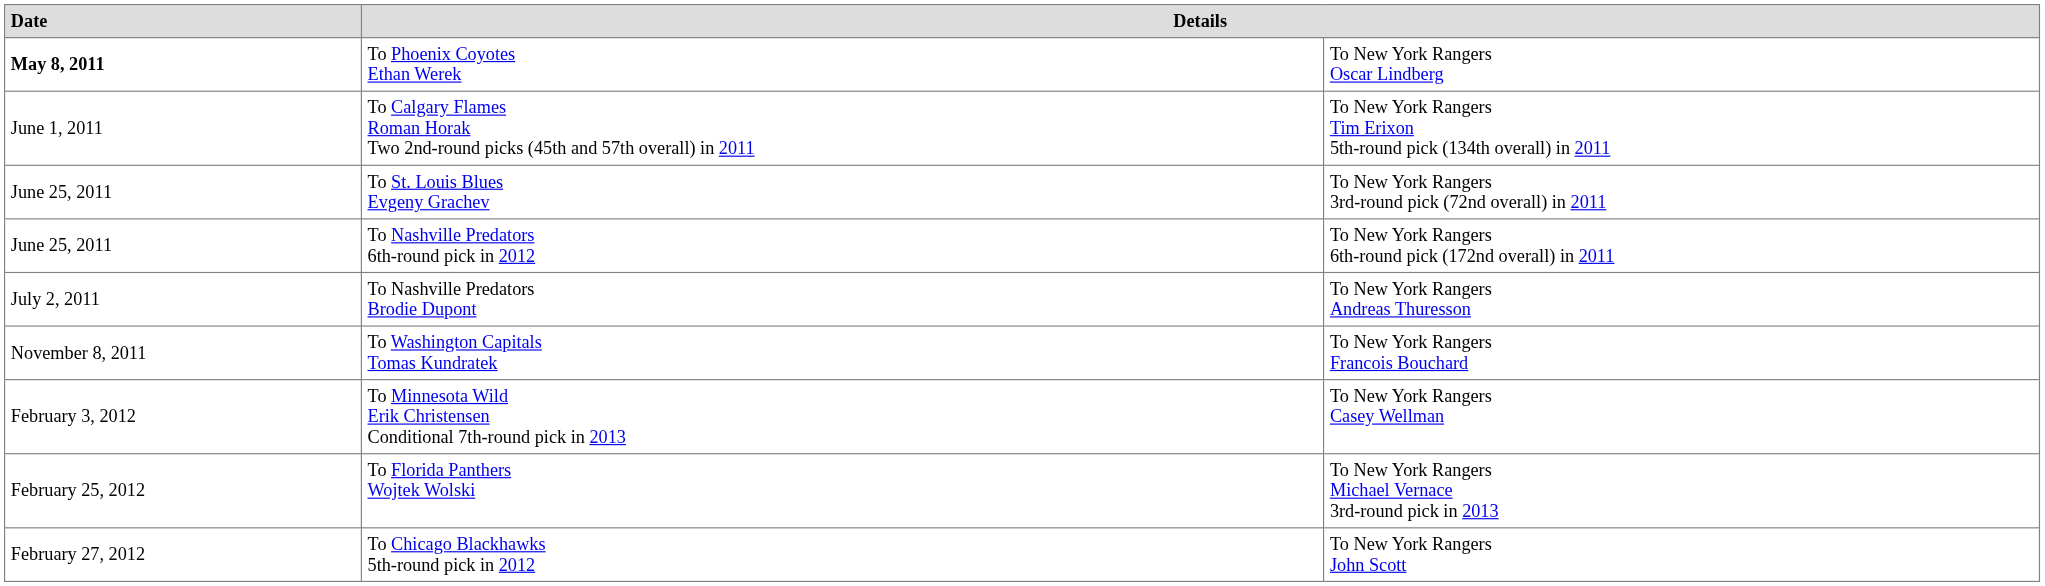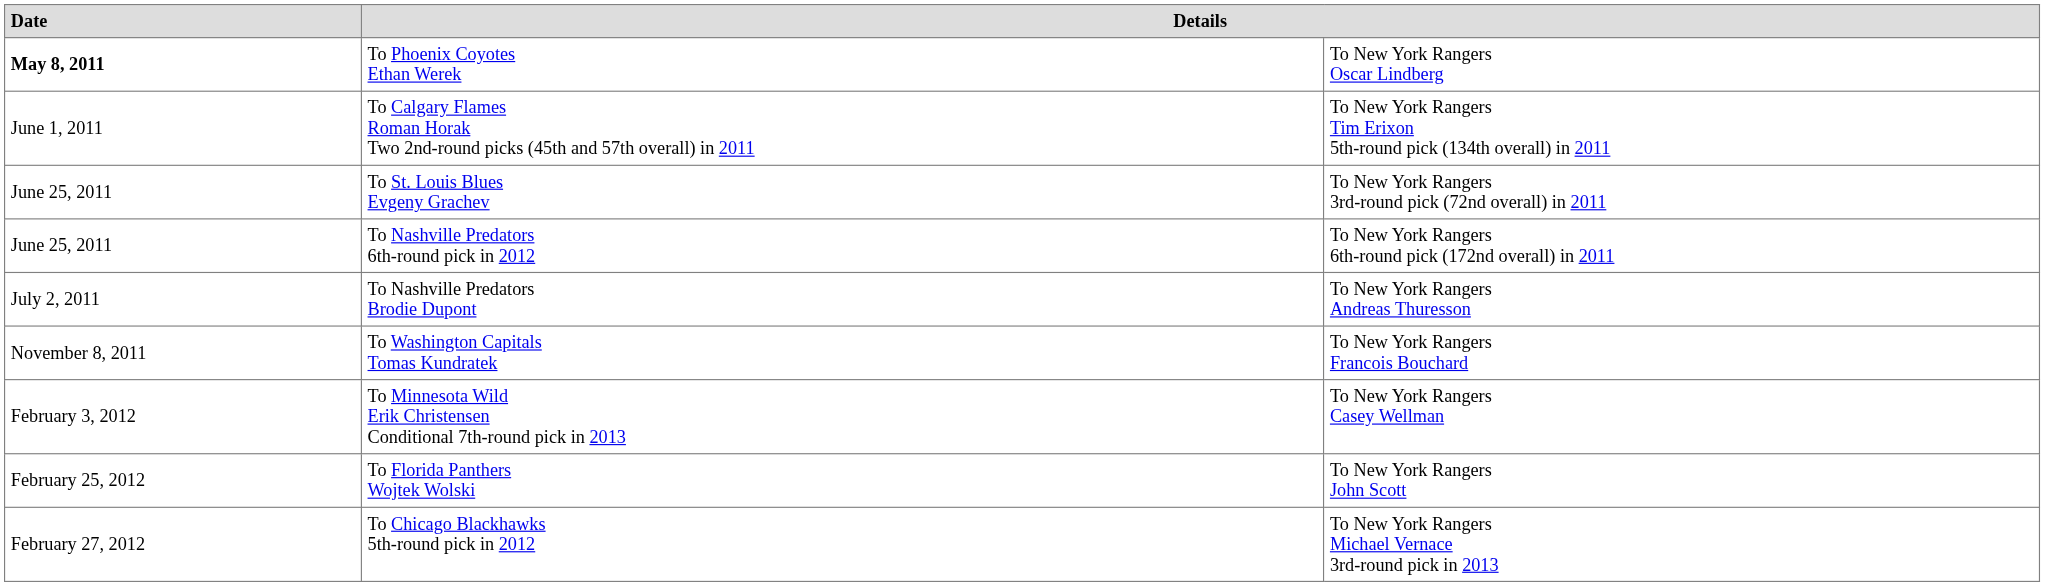To Florida Panthers Wojtek Wolski | column 3: To New York Rangers Michael Vernace 3rd-round pick in 2013 -> To New York Rangers John Scott
To Chicago Blackhawks 5th-round pick in 2012 | column 3: To New York Rangers John Scott -> To New York Rangers Michael Vernace 3rd-round pick in 2013
